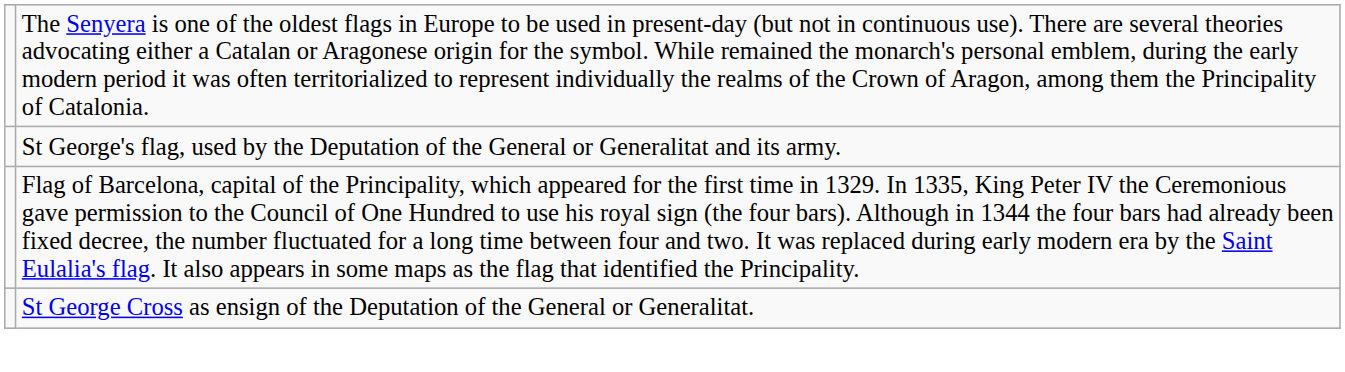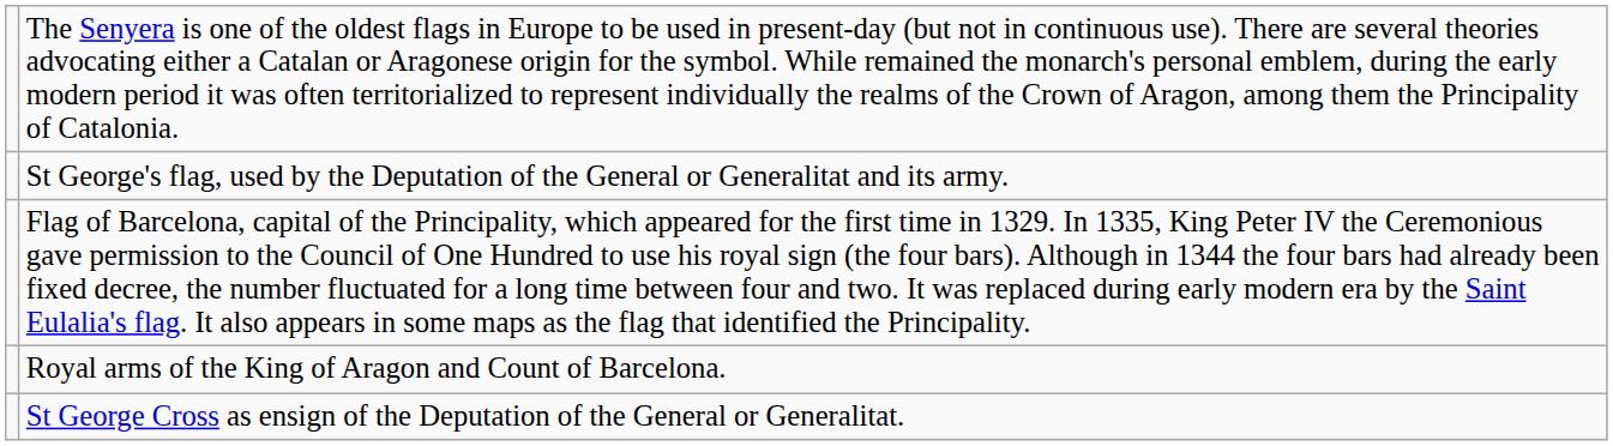+ row: Royal arms of the King of Aragon and Count of Barcelona.
